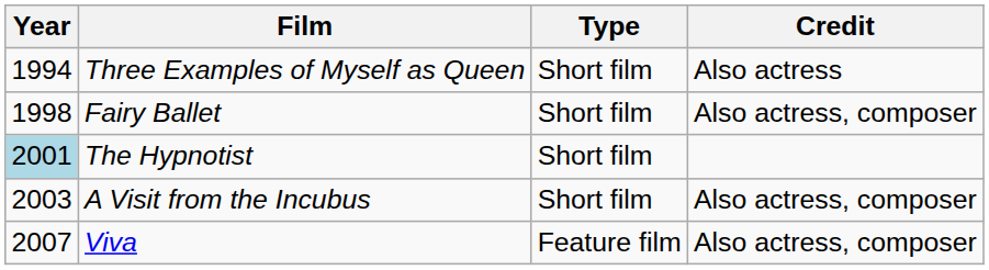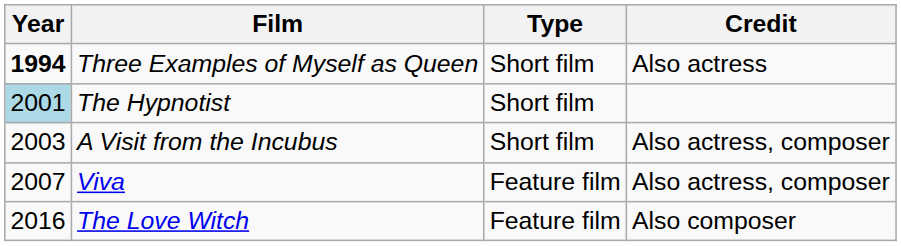Three Examples of Myself as Queen | Year: normal -> bold
- row: 1998 | Fairy Ballet | Short film | Also actress, composer
+ row: 2016 | The Love Witch | Feature film | Also composer
